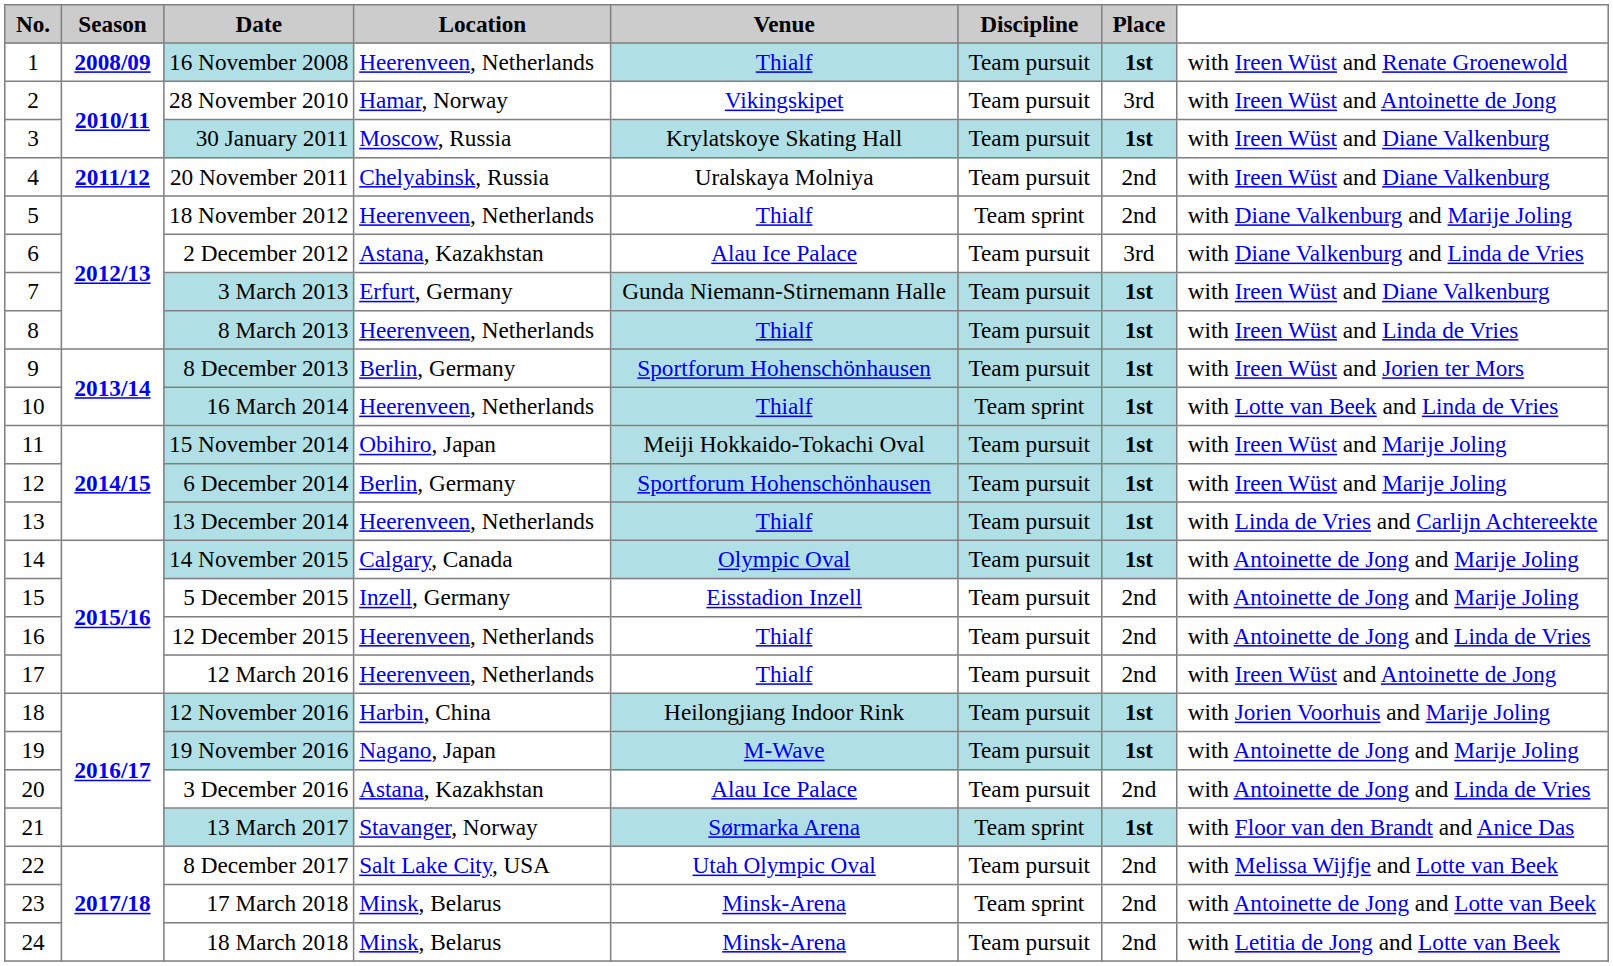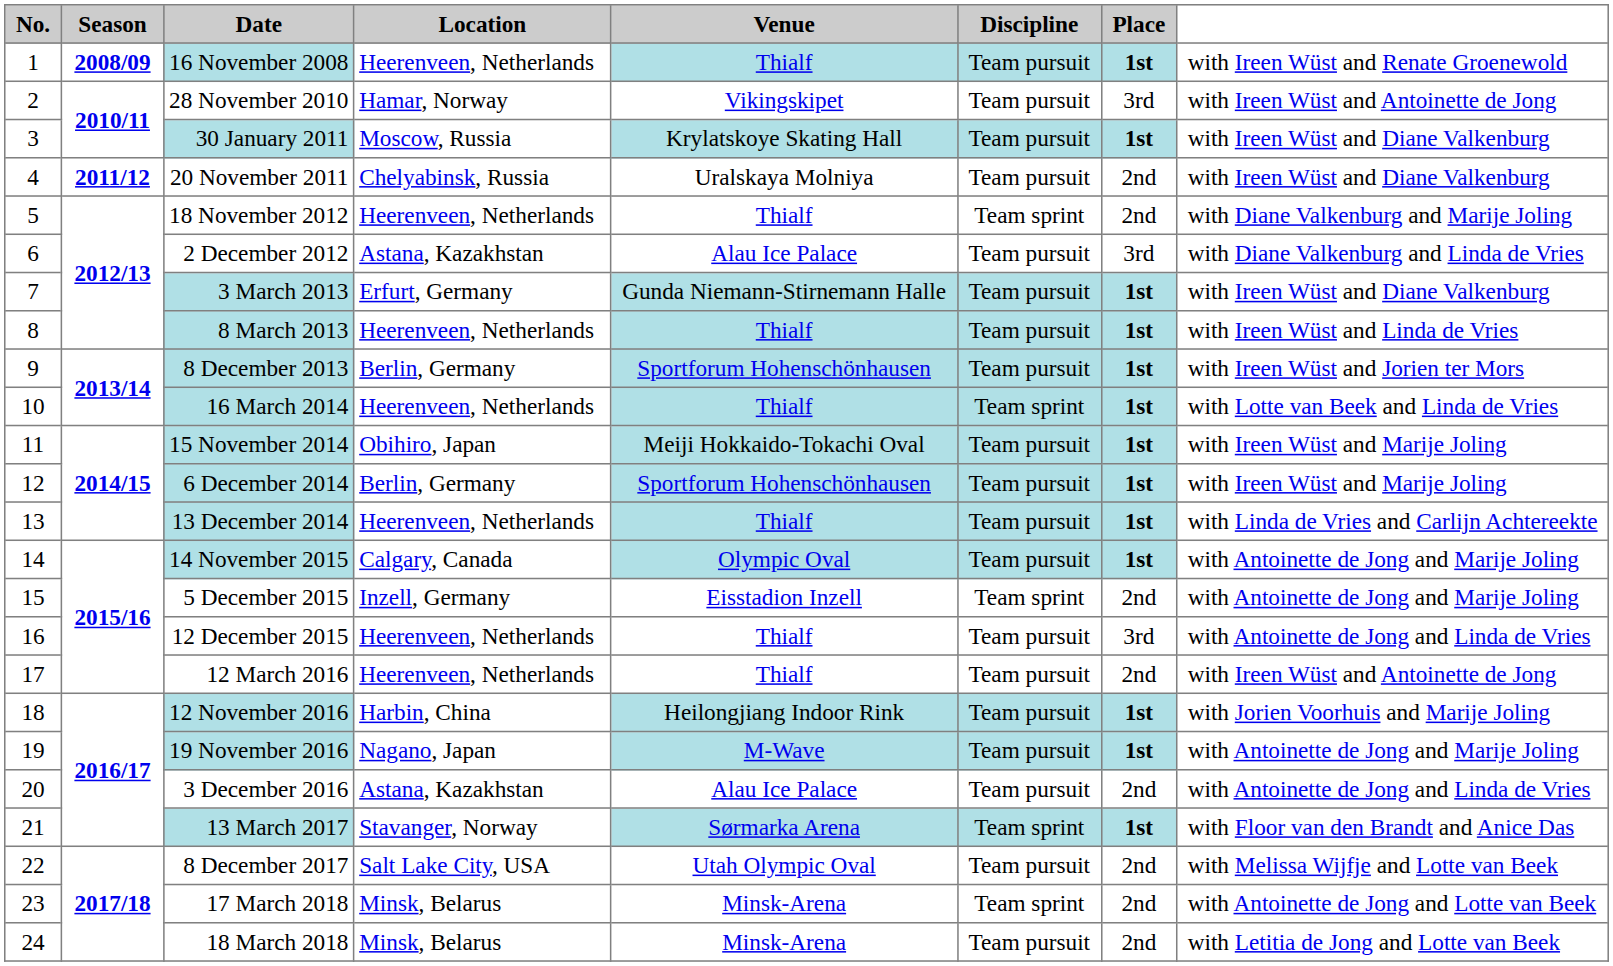5 December 2015 | Discipline: Team pursuit -> Team sprint
12 December 2015 | Place: 2nd -> 3rd
